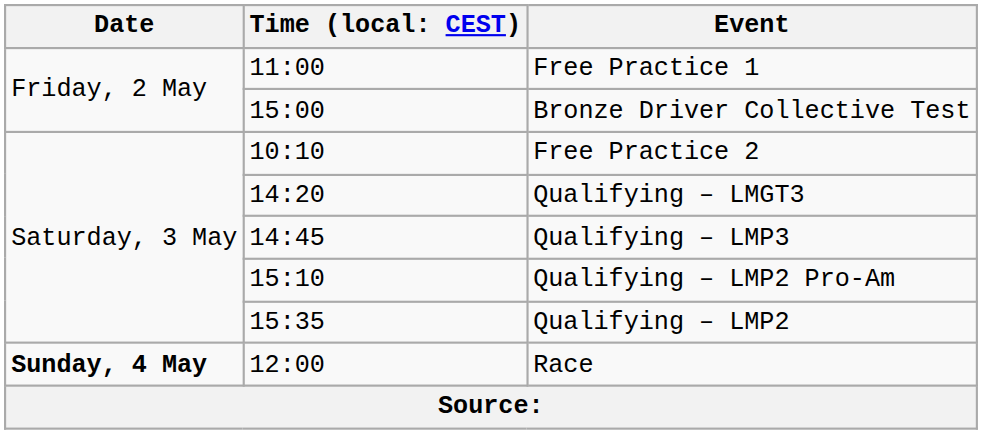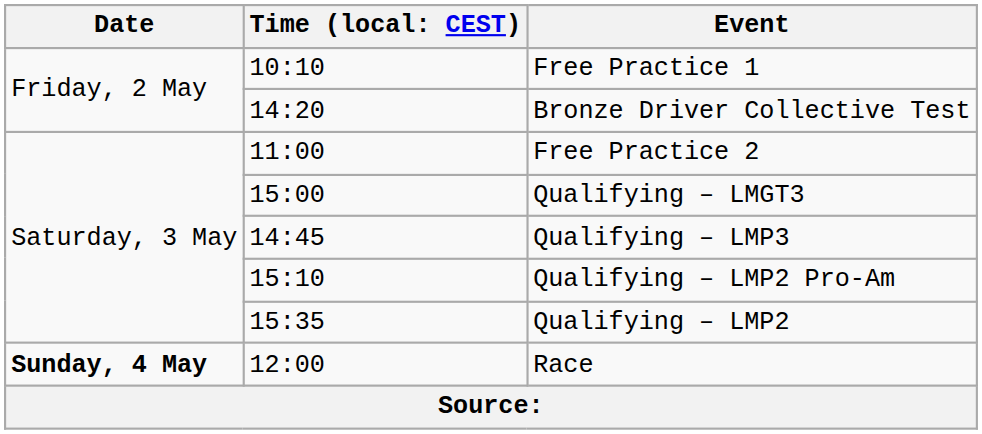Free Practice 1 | column 2: 11:00 -> 10:10
Bronze Driver Collective Test | column 2: 15:00 -> 14:20
Free Practice 2 | column 2: 10:10 -> 11:00
Qualifying – LMGT3 | column 2: 14:20 -> 15:00
